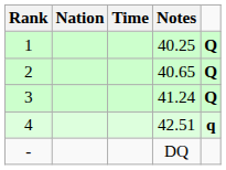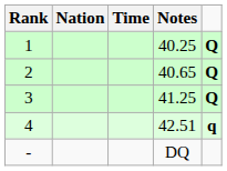3 | Notes: 41.24 -> 41.25
